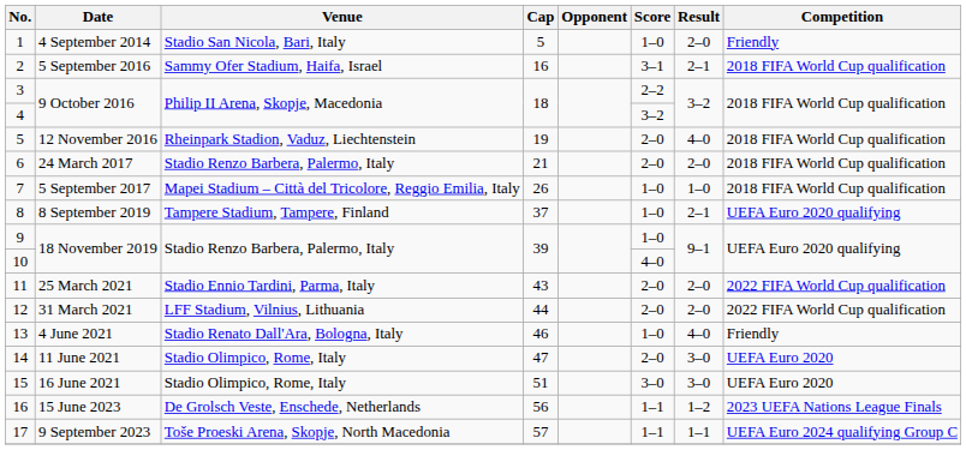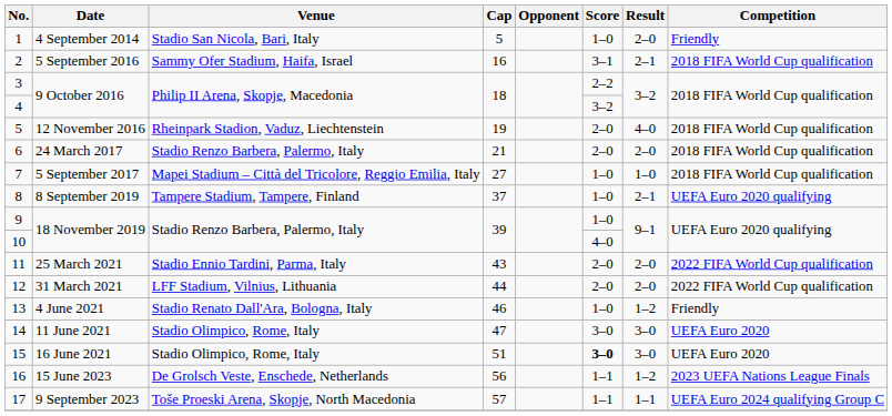7 | Cap: 26 -> 27
13 | Result: 4–0 -> 1–2
14 | Score: 2–0 -> 3–0
15 | Score: normal -> bold
